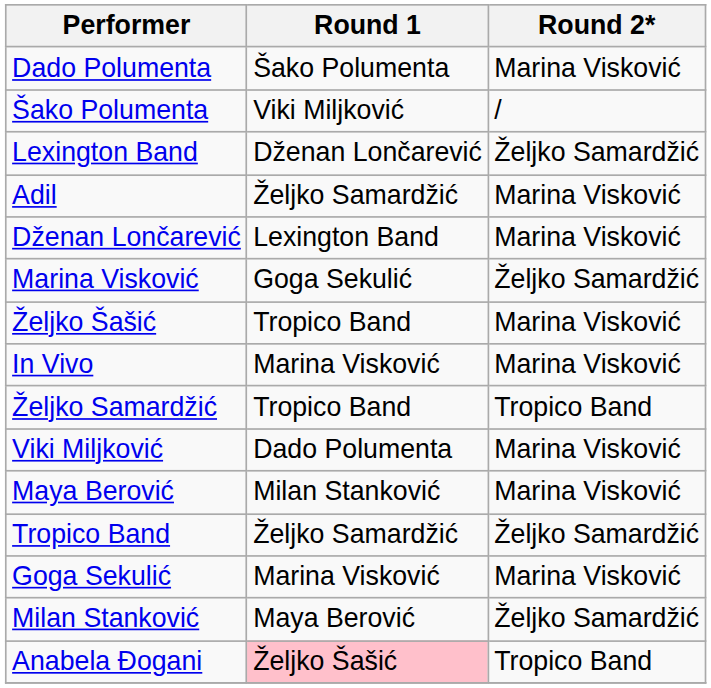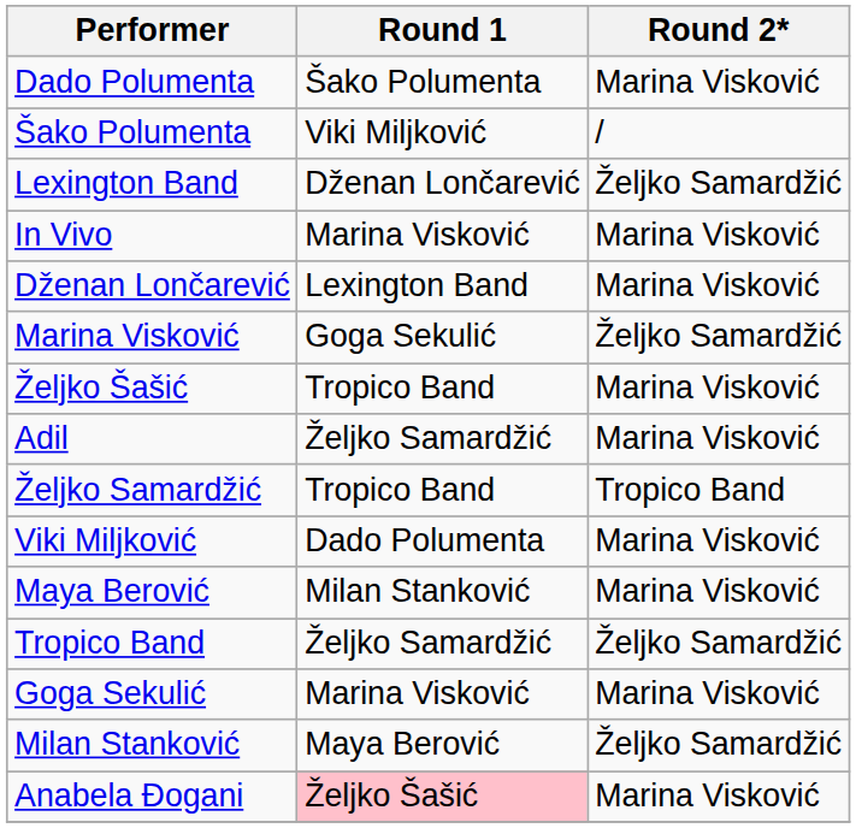rows swapped: In Vivo <-> Adil
Anabela Đogani | Round 2*: Tropico Band -> Мarina Visković
